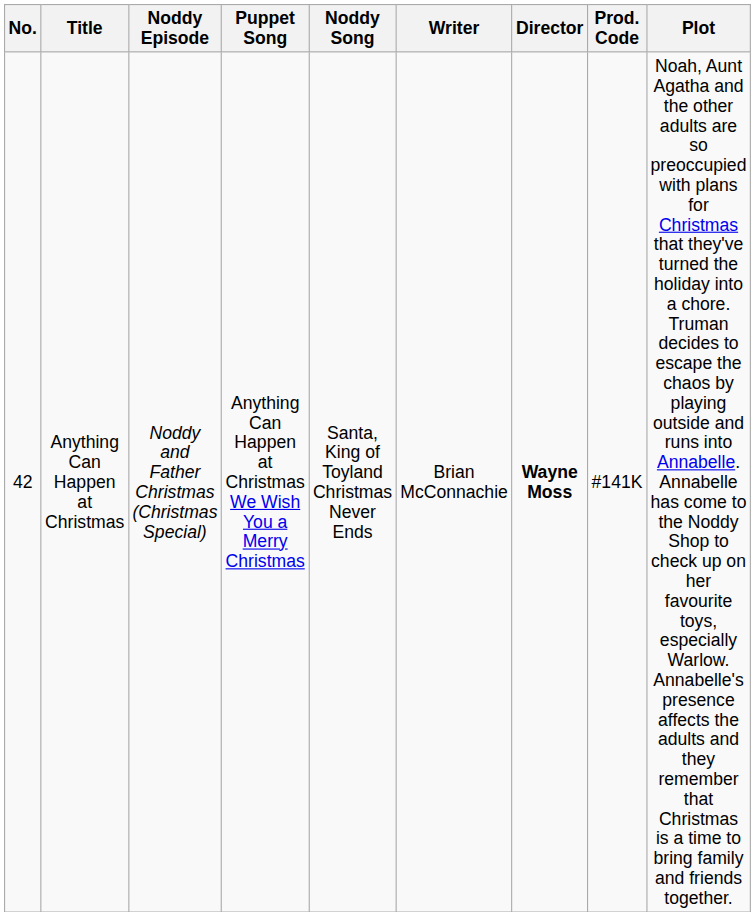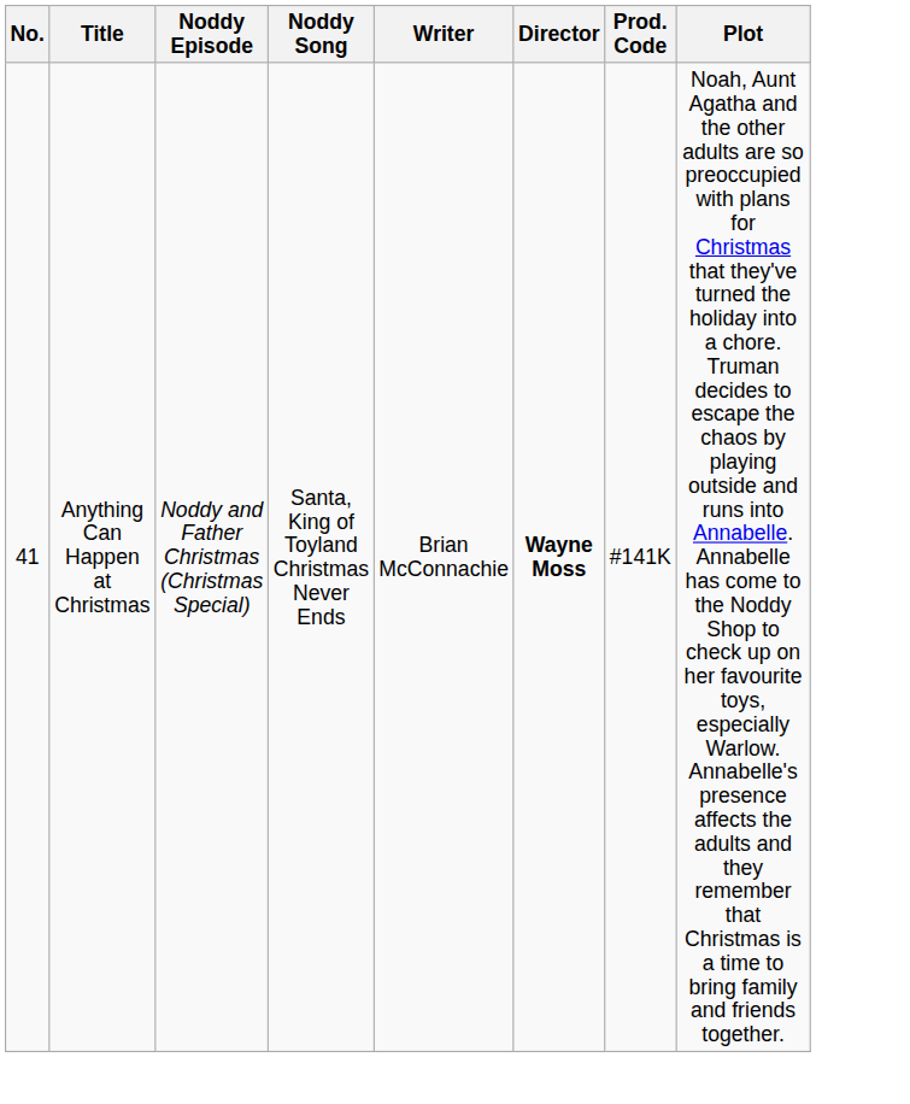- column: Puppet Song | Anything Can Happen at Christmas We Wish You a Merry Christmas
Anything Can Happen at Christmas | No.: 42 -> 41
